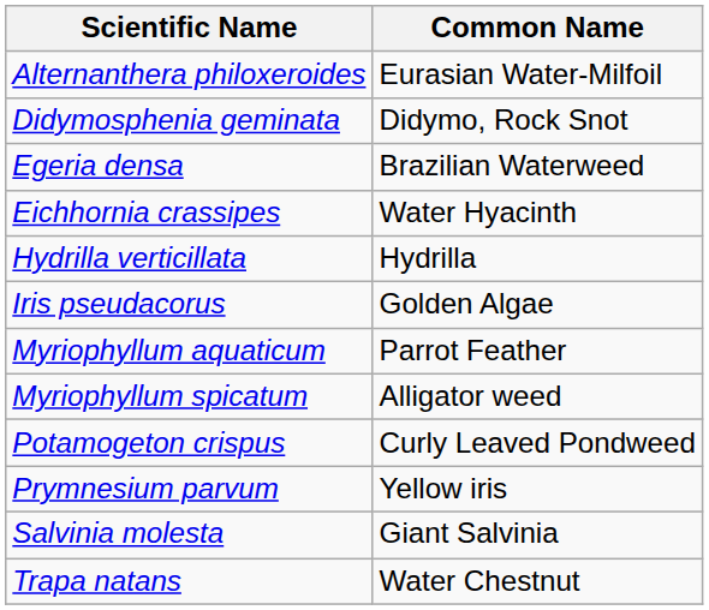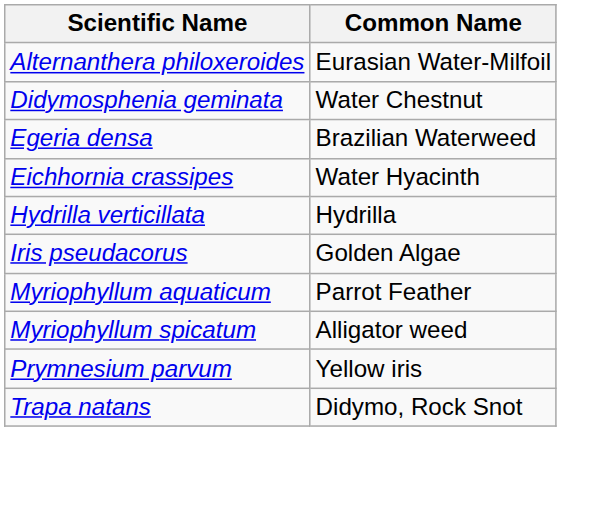Didymosphenia geminata | Common Name: Didymo, Rock Snot -> Water Chestnut
- row: Potamogeton crispus | Curly Leaved Pondweed
- row: Salvinia molesta | Giant Salvinia
Trapa natans | Common Name: Water Chestnut -> Didymo, Rock Snot
